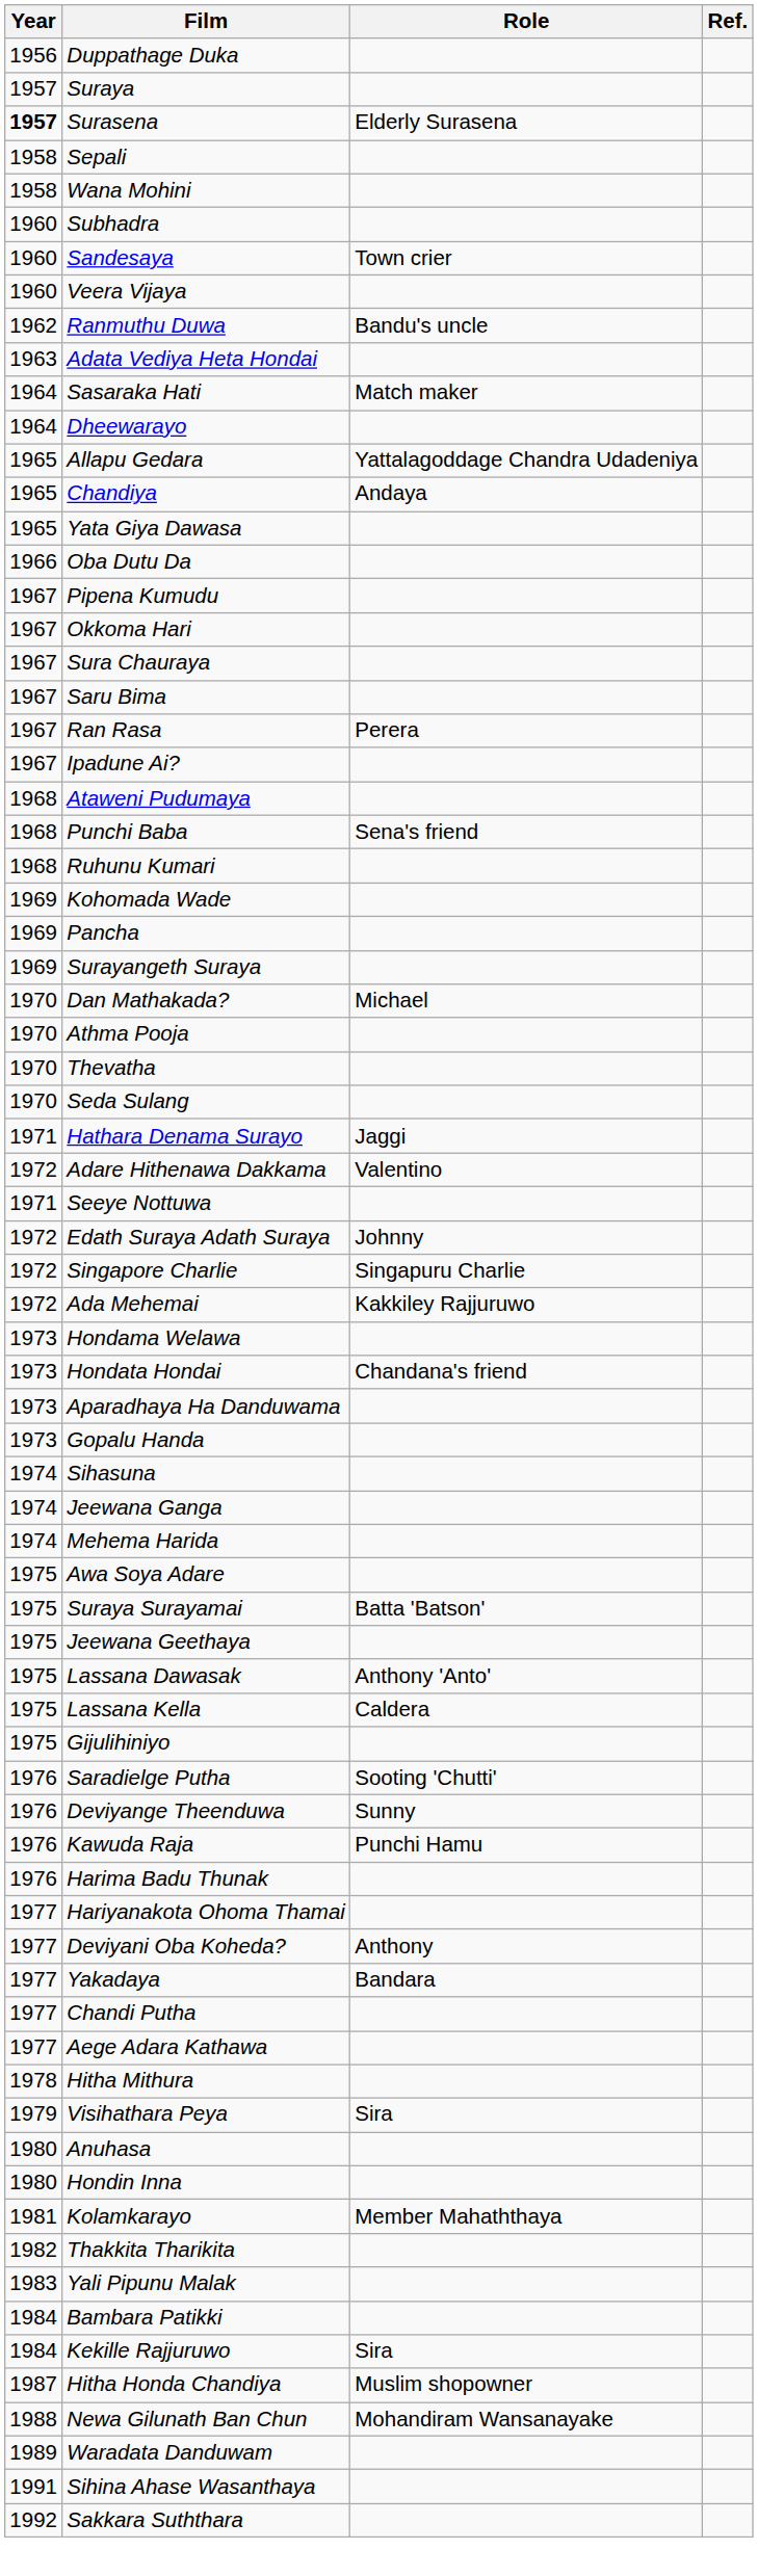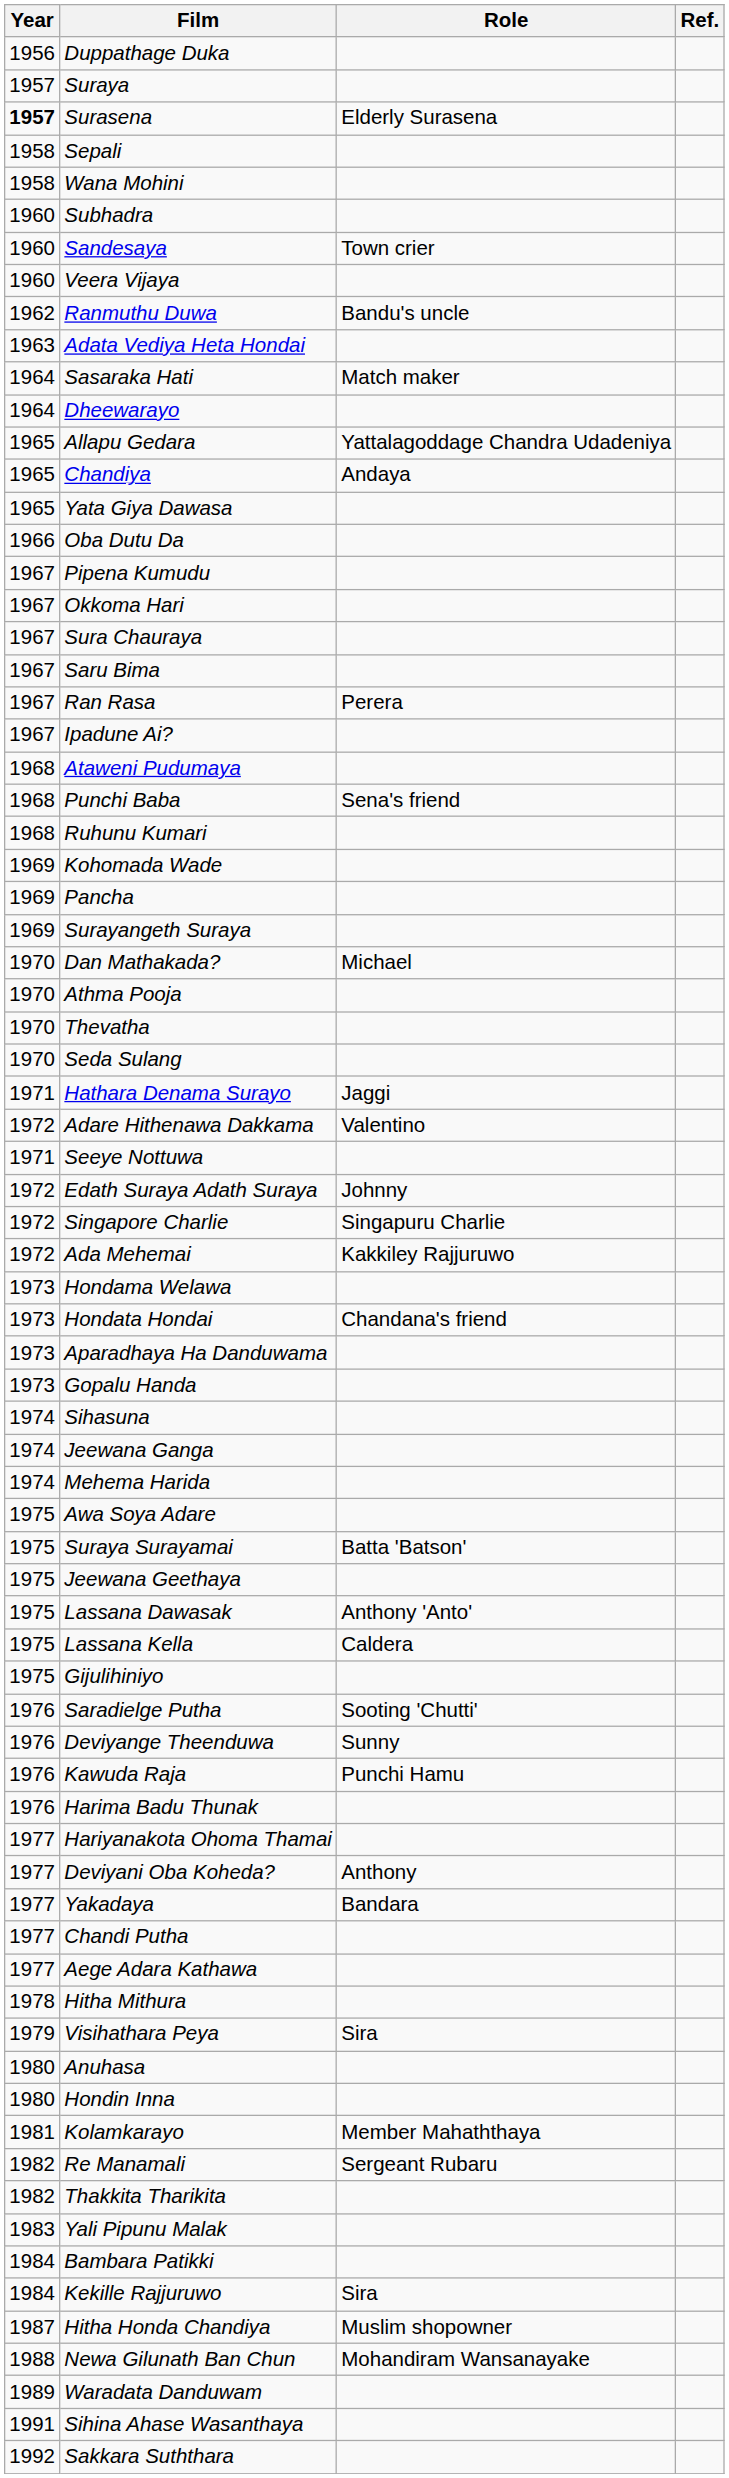+ row: 1982 | Re Manamali | Sergeant Rubaru
